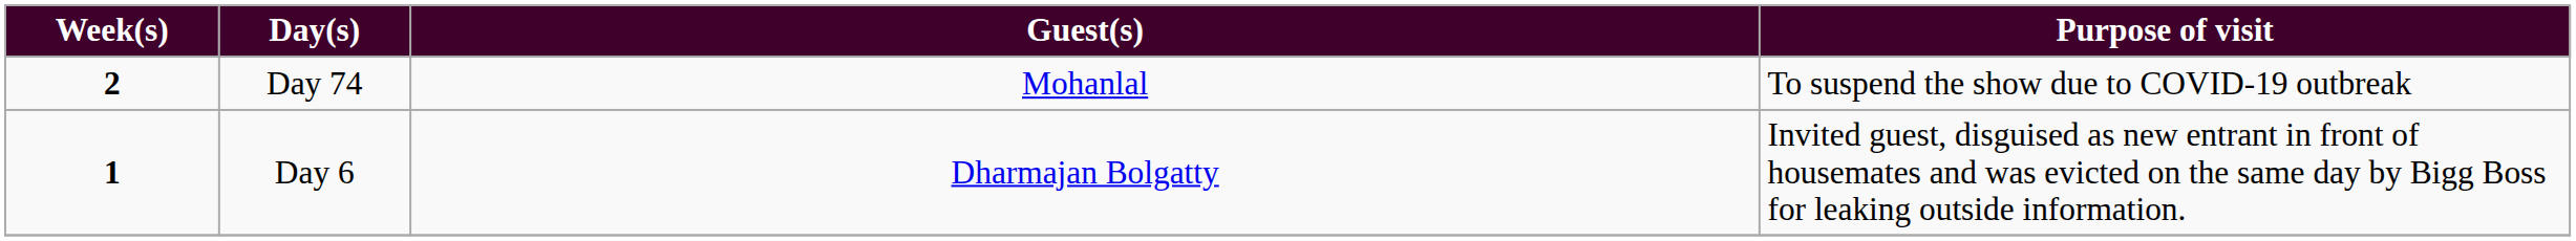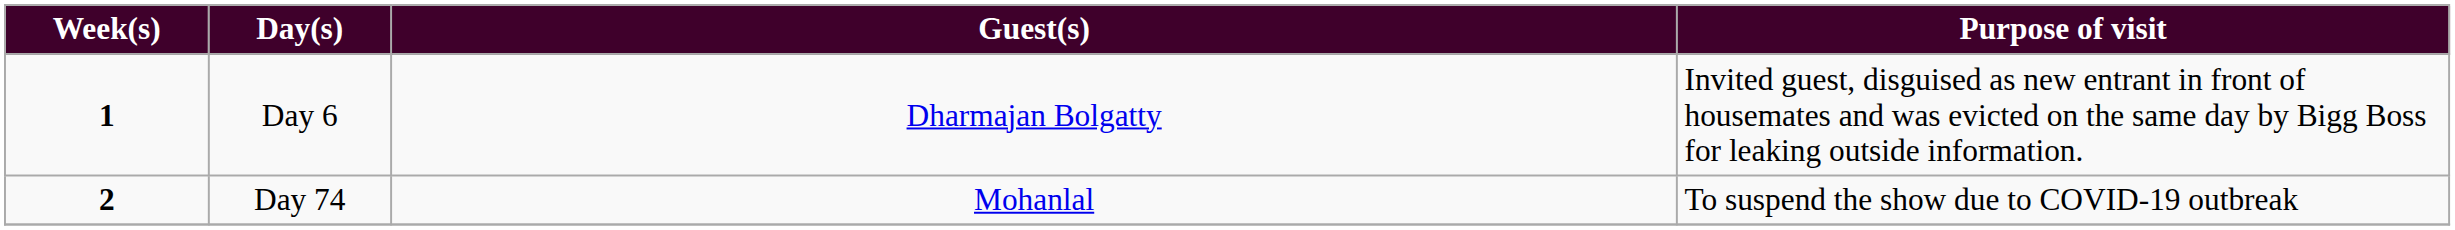rows swapped: Day 6 <-> Day 74
